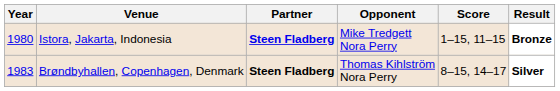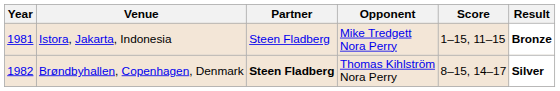Istora, Jakarta, Indonesia | Year: 1980 -> 1981
Istora, Jakarta, Indonesia | Partner: bold -> normal
Brøndbyhallen, Copenhagen, Denmark | Year: 1983 -> 1982
